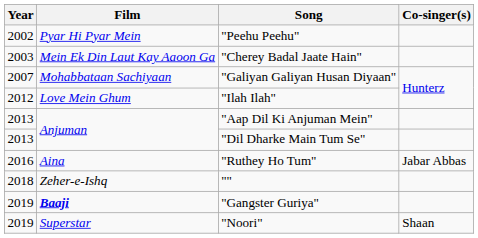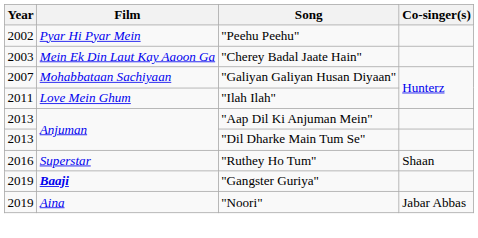"Ilah Ilah" | Year: 2012 -> 2011
"Ruthey Ho Tum" | Film: Aina -> Superstar
"Ruthey Ho Tum" | Co-singer(s): Jabar Abbas -> Shaan
- row: 2018 | Zeher-e-Ishq | ""
"Noori" | Film: Superstar -> Aina
"Noori" | Co-singer(s): Shaan -> Jabar Abbas
